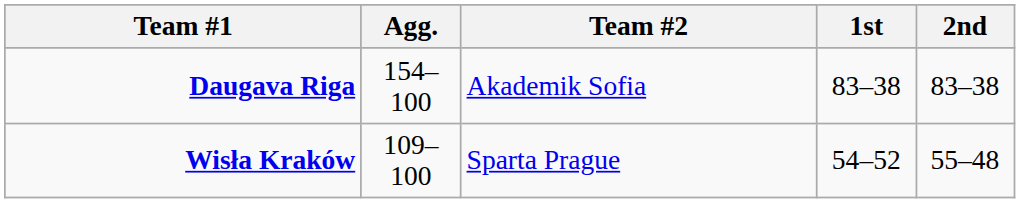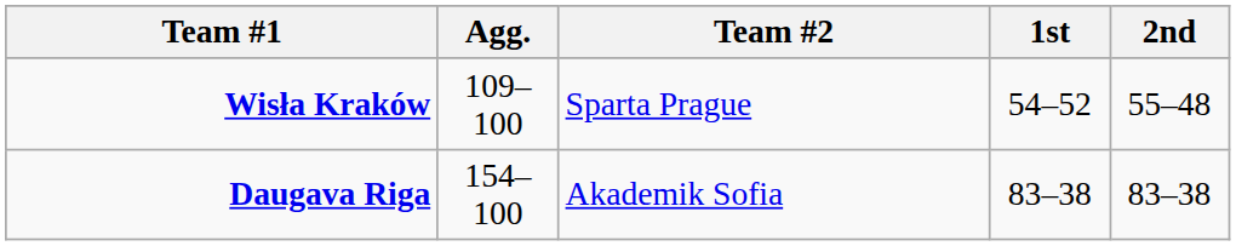rows swapped: Daugava Riga <-> Wisła Kraków
